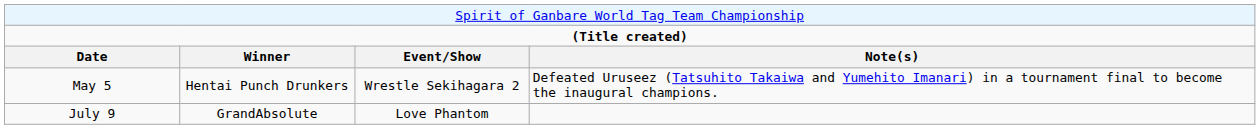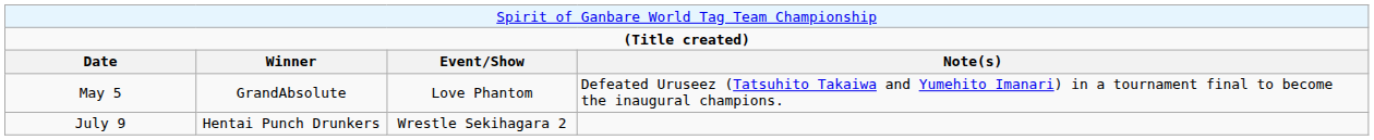May 5 | column 2: Hentai Punch Drunkers -> GrandAbsolute
May 5 | column 3: Wrestle Sekihagara 2 -> Love Phantom
July 9 | column 2: GrandAbsolute -> Hentai Punch Drunkers
July 9 | column 3: Love Phantom -> Wrestle Sekihagara 2
